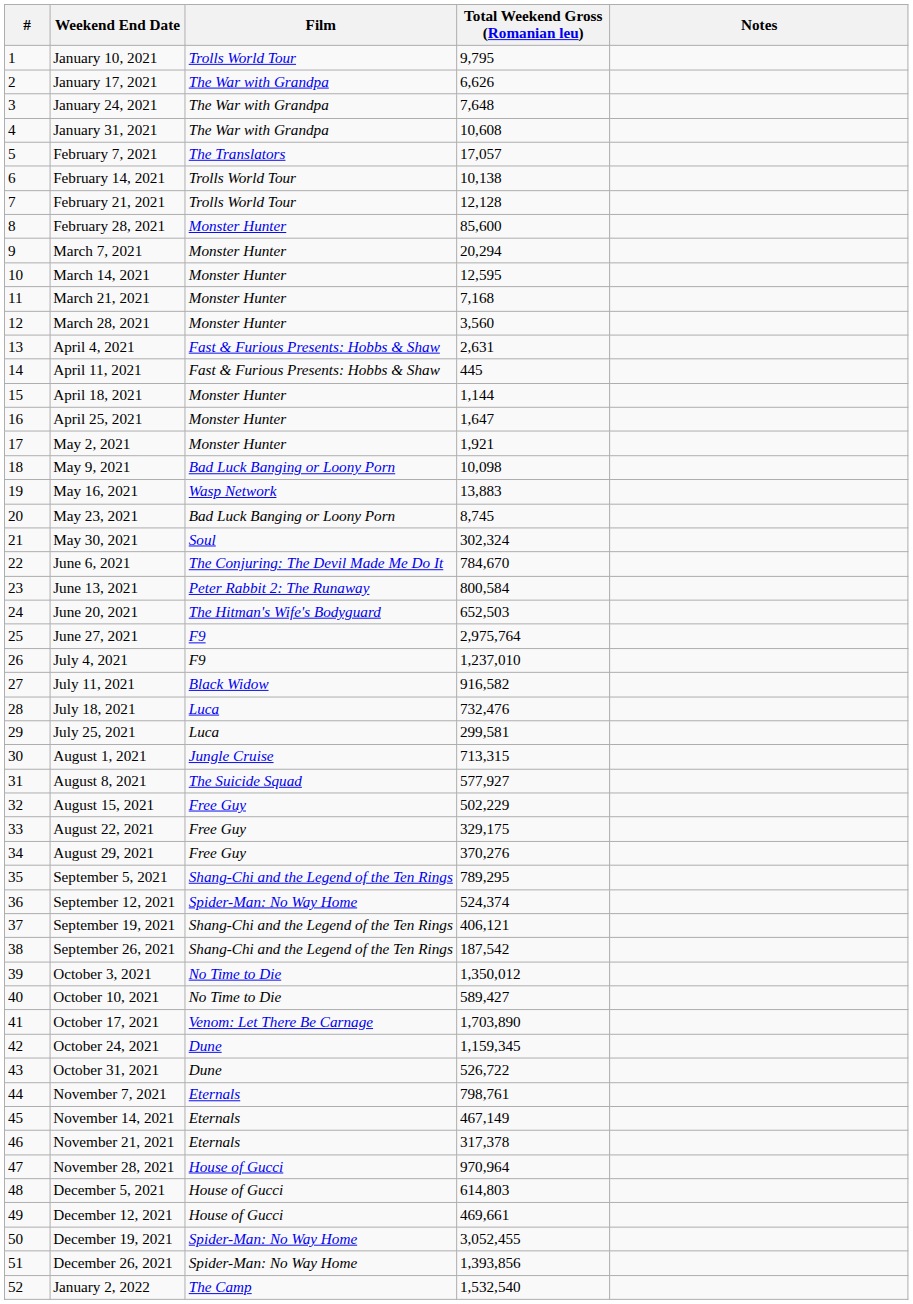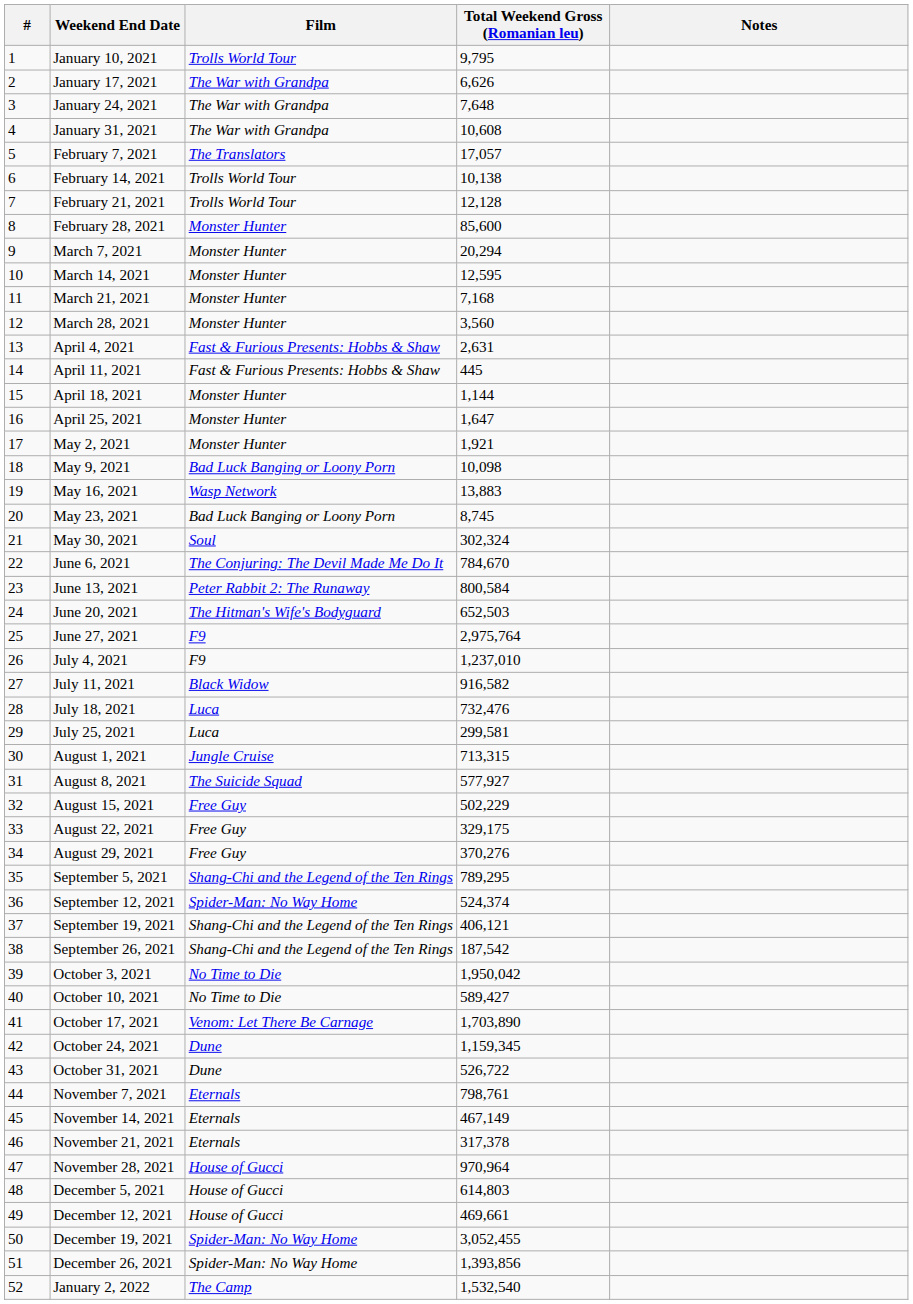October 3, 2021 | Total Weekend Gross (Romanian leu): 1,350,012 -> 1,950,042
